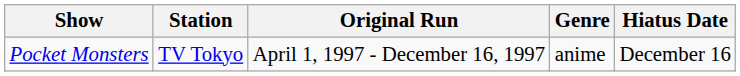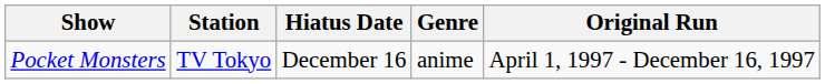columns swapped: Hiatus Date <-> Original Run
